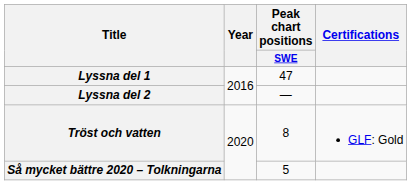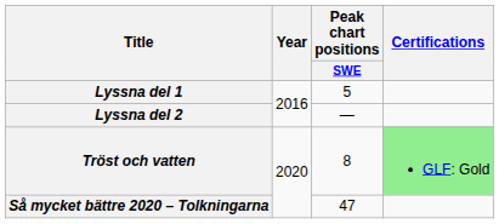Lyssna del 1 | Peak chart positions / SWE: 47 -> 5
Tröst och vatten | Certifications: no background -> lightgreen background
Så mycket bättre 2020 – Tolkningarna | Peak chart positions / SWE: 5 -> 47
